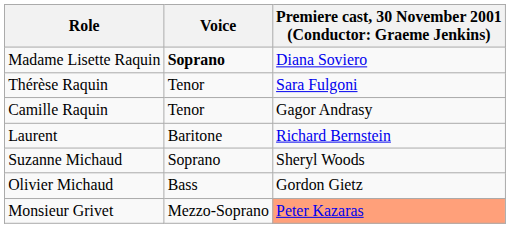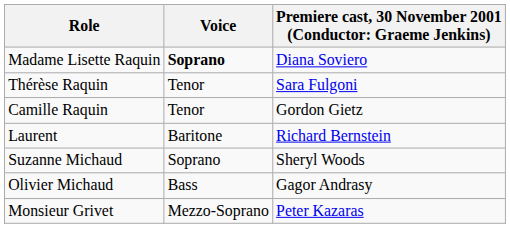Camille Raquin | column 3: Gagor Andrasy -> Gordon Gietz
Olivier Michaud | column 3: Gordon Gietz -> Gagor Andrasy
Monsieur Grivet | column 3: lightsalmon background -> no background
